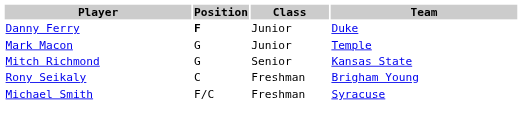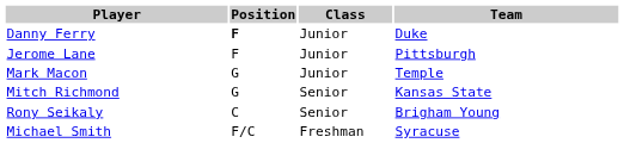+ row: Jerome Lane | F | Junior | Pittsburgh
Rony Seikaly | Class: Freshman -> Senior
